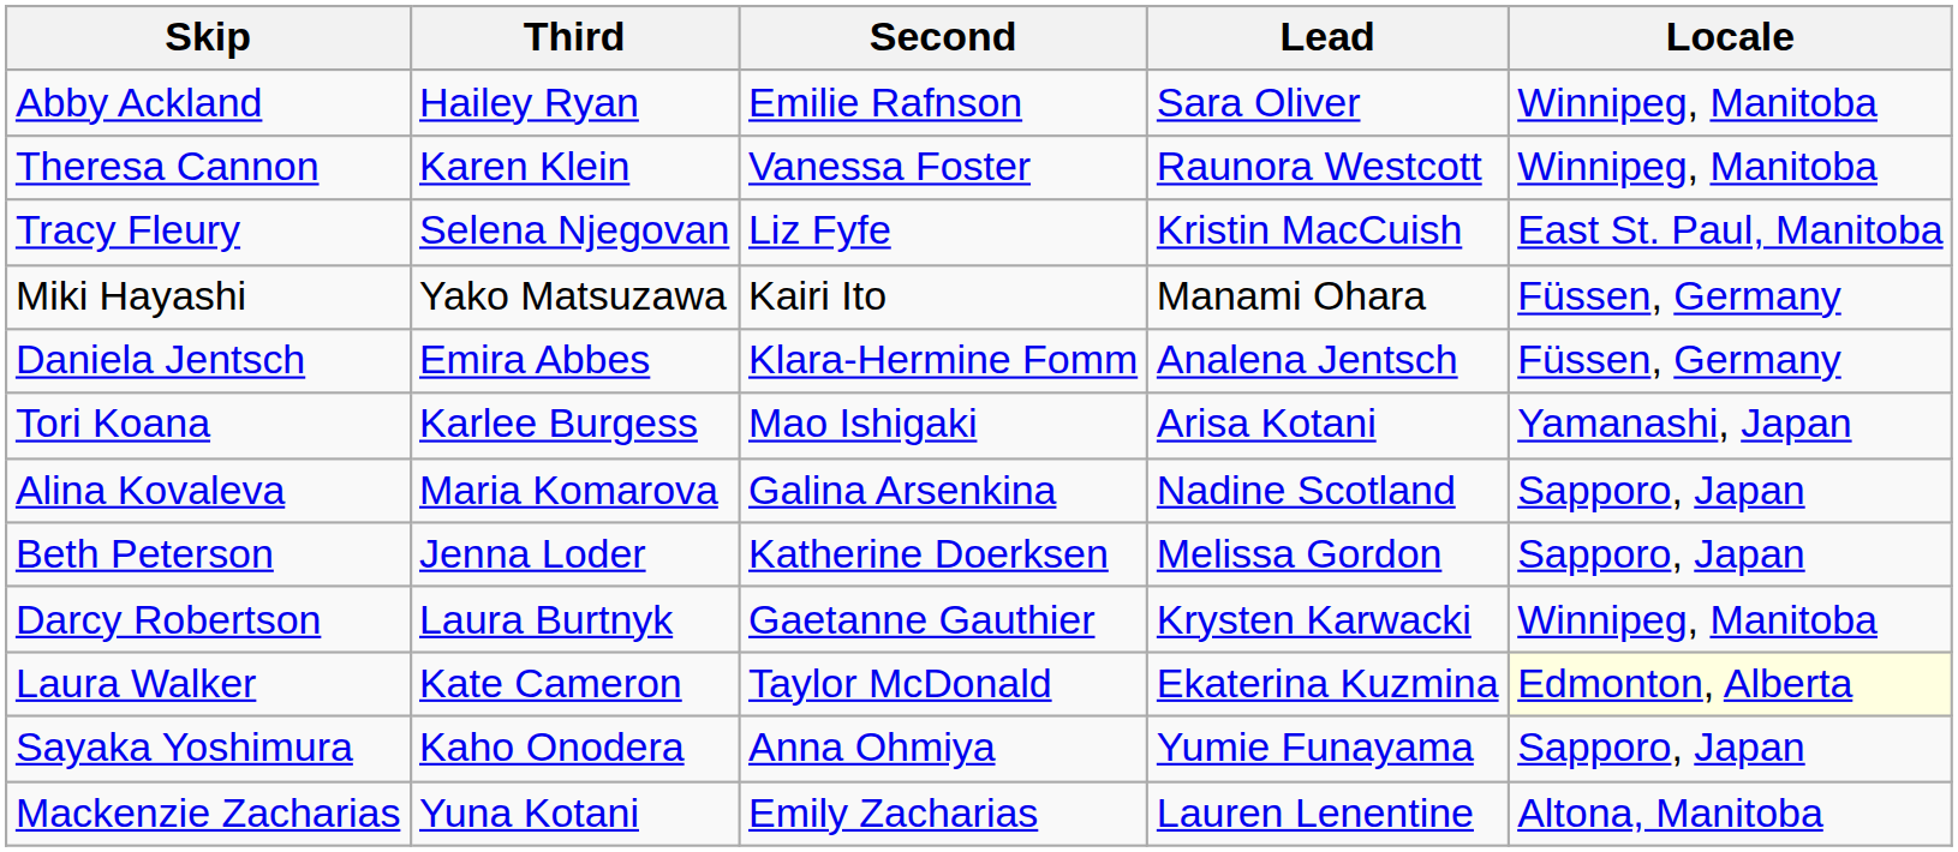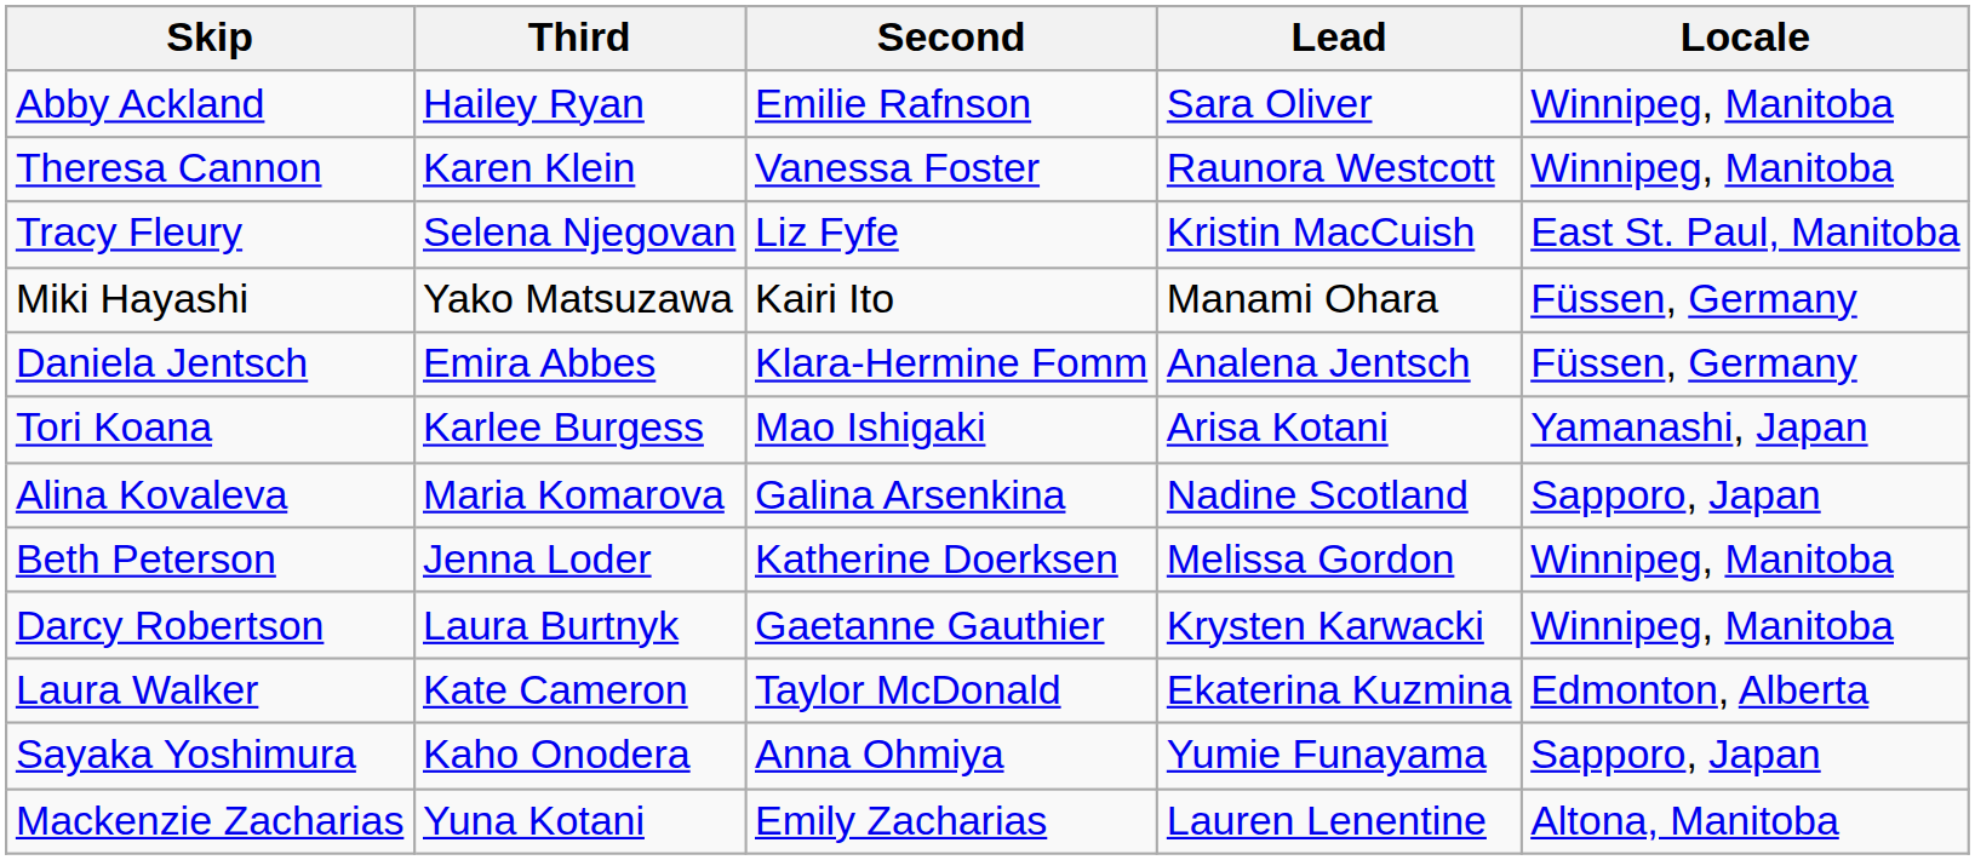Beth Peterson | Locale: Sapporo, Japan -> Winnipeg, Manitoba
Laura Walker | Locale: lightyellow background -> no background
